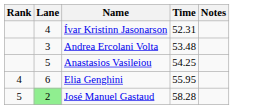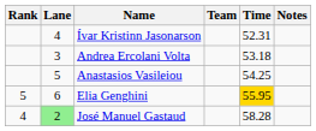+ column: Team
Andrea Ercolani Volta | Time: 53.48 -> 53.18
Elia Genghini | Rank: 4 -> 5
Elia Genghini | Time: no background -> gold background
José Manuel Gastaud | Rank: 5 -> 4
